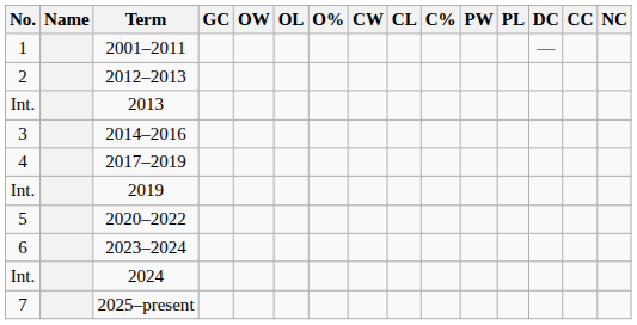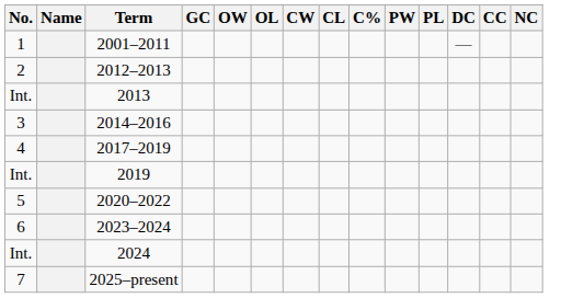- column: O%
